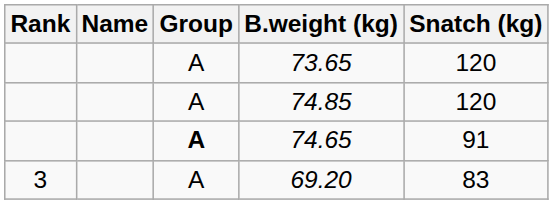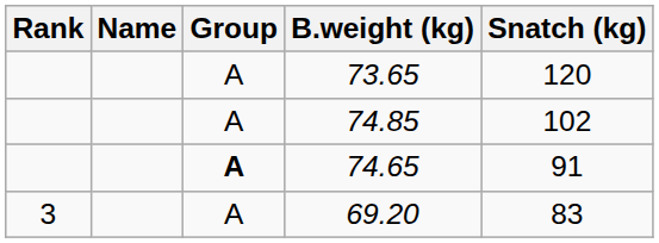74.85 | Snatch (kg): 120 -> 102
